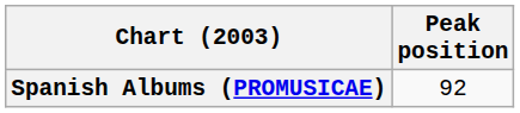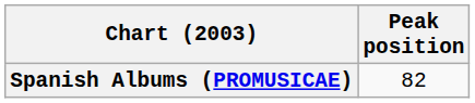Spanish Albums (PROMUSICAE) | Peak position: 92 -> 82
